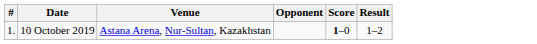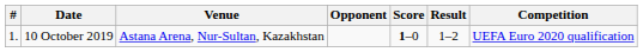+ column: Competition | UEFA Euro 2020 qualification
